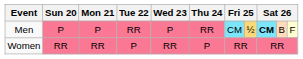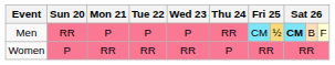Men | Sun 20: P -> RR
Men | Tue 22: RR -> P
Women | Sun 20: RR -> P
Women | Tue 22: P -> RR
